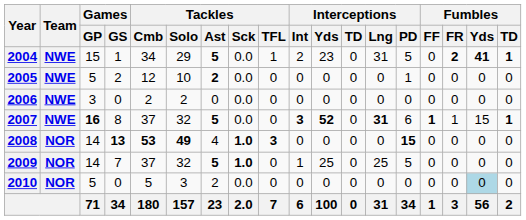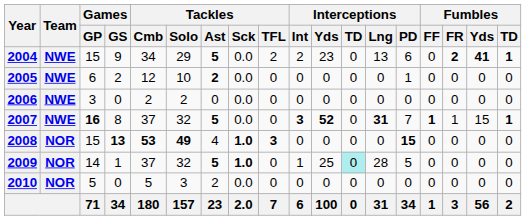2004 | Games / GS: 1 -> 9
2004 | Tackles / TFL: 1 -> 2
2004 | Interceptions / Lng: 31 -> 13
2004 | Interceptions / PD: 5 -> 6
2005 | Games / GP: 5 -> 6
2007 | Interceptions / PD: 6 -> 7
2008 | Games / GP: 14 -> 15
2009 | Games / GS: 7 -> 1
2009 | Interceptions / TD: no background -> paleturquoise background
2009 | Interceptions / Lng: 25 -> 28
2010 | Fumbles / Yds: lightblue background -> no background
